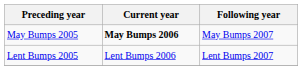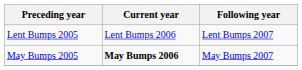rows swapped: May Bumps 2005 <-> Lent Bumps 2005
